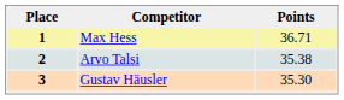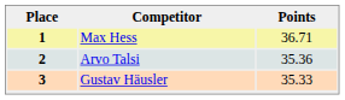2 | Points: 35.38 -> 35.36
3 | Points: 35.30 -> 35.33
